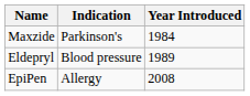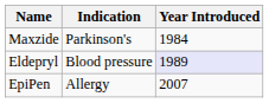Eldepryl | Year Introduced: no background -> lavender background
EpiPen | Year Introduced: 2008 -> 2007
